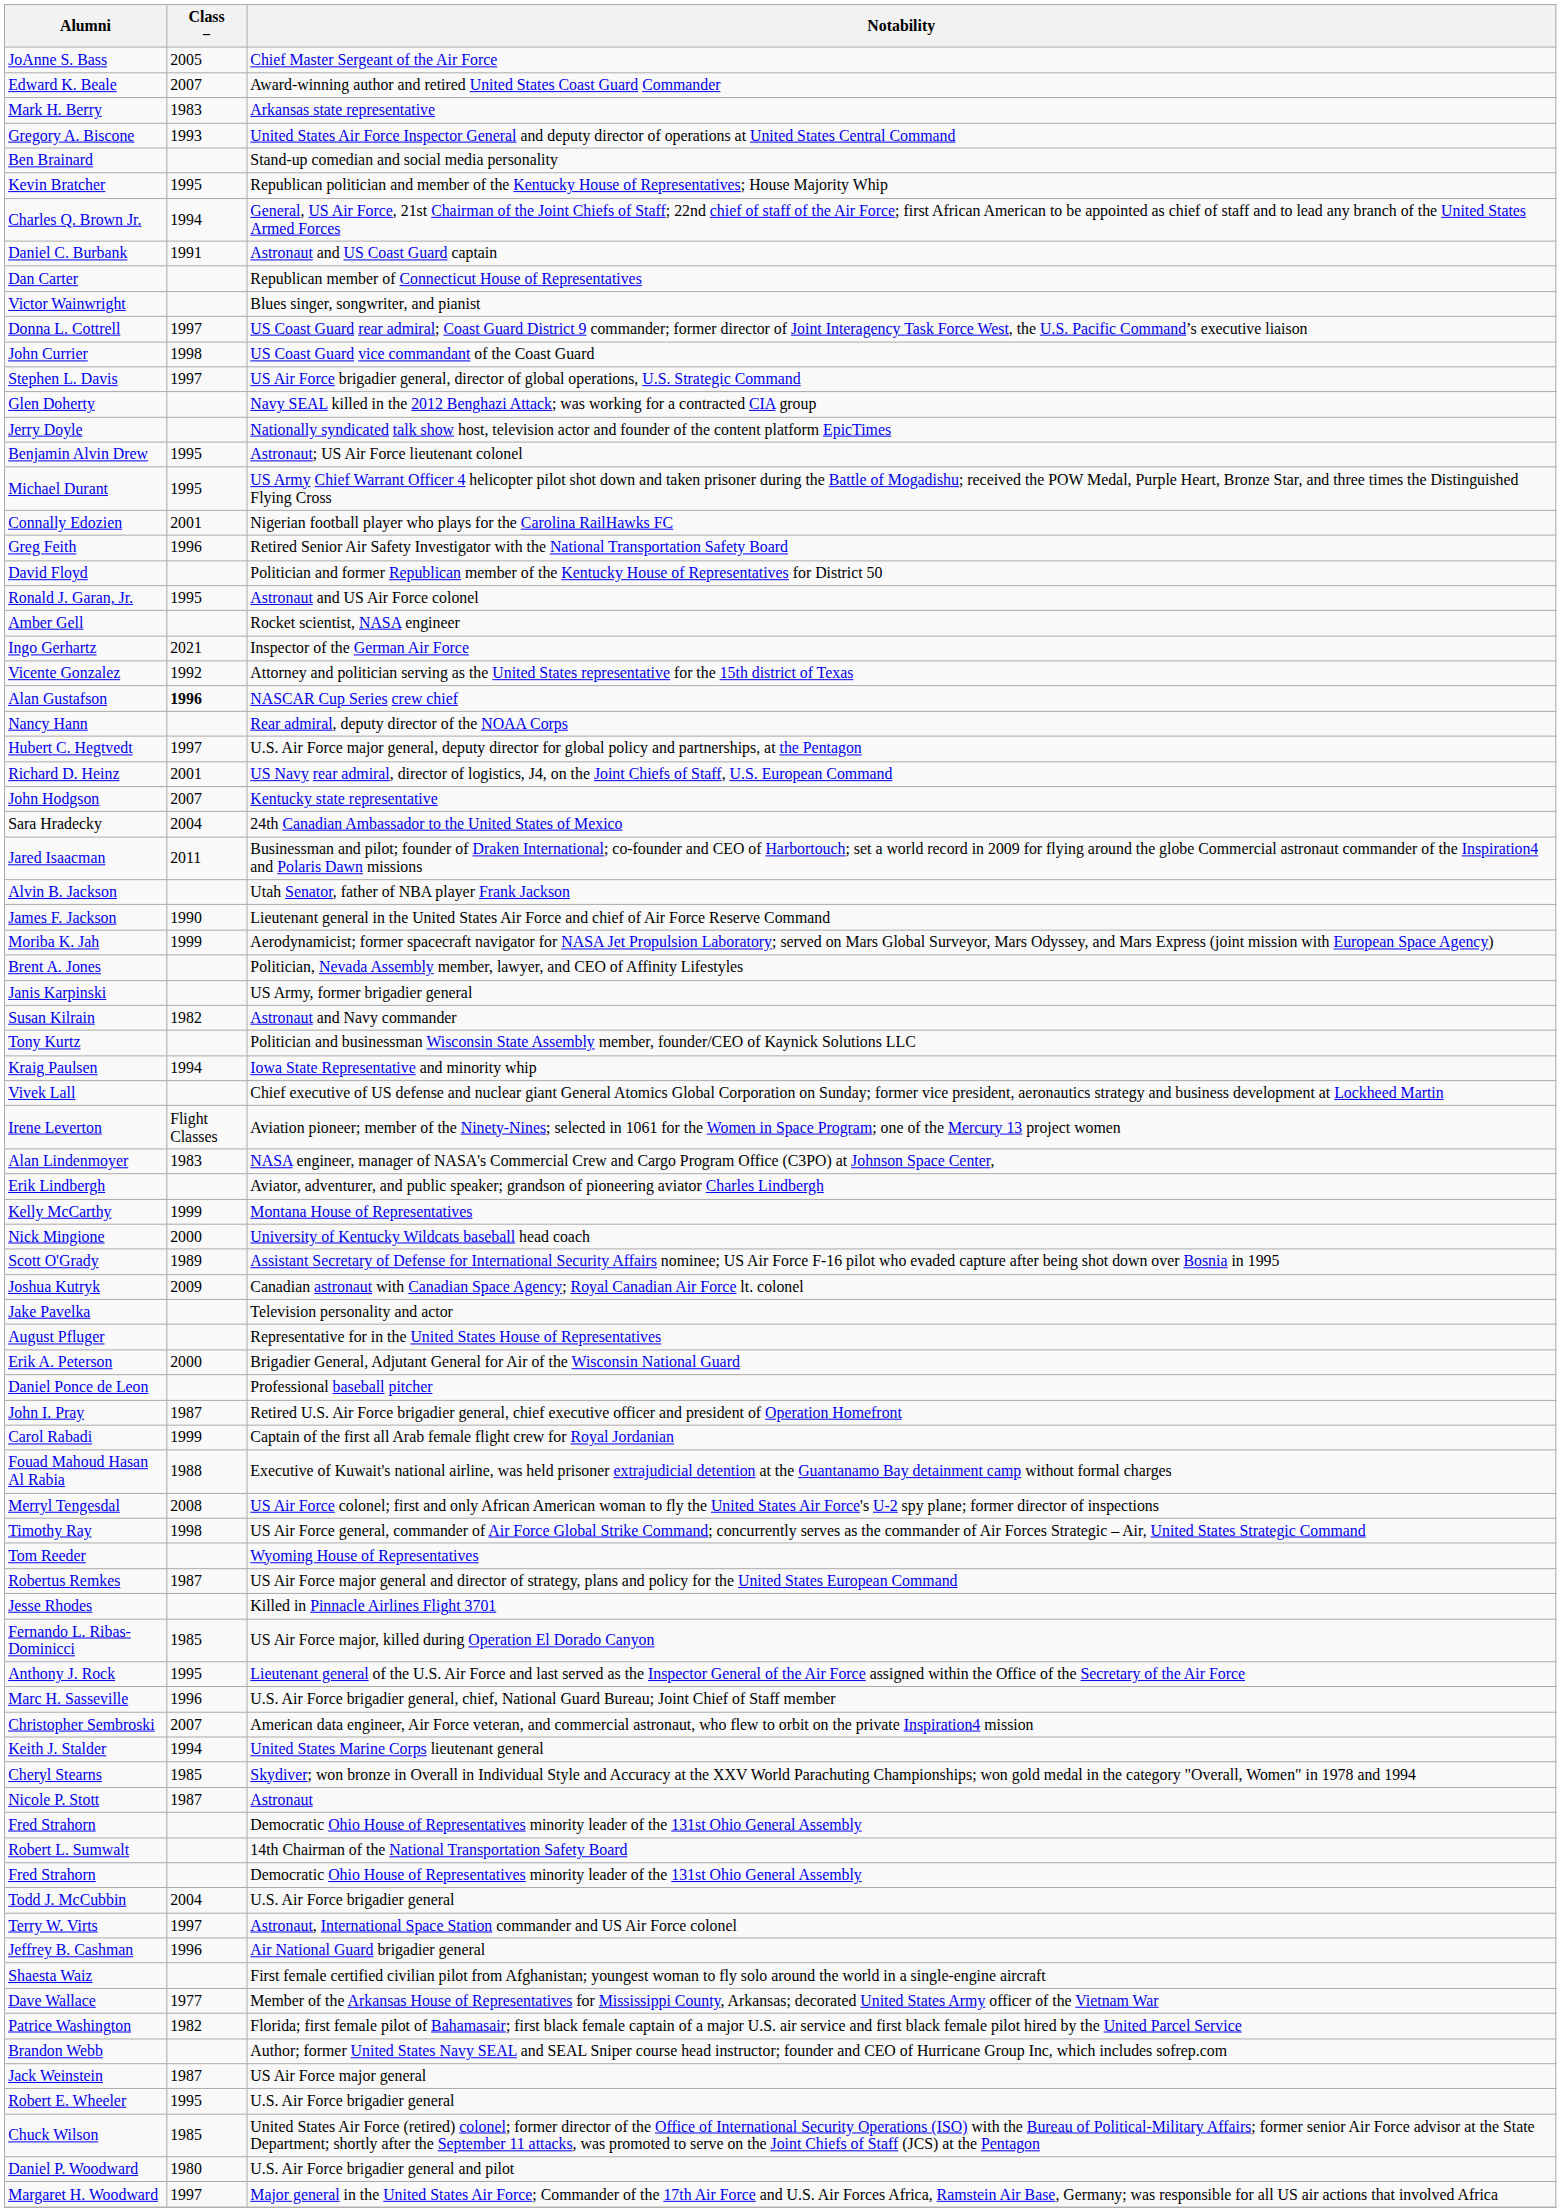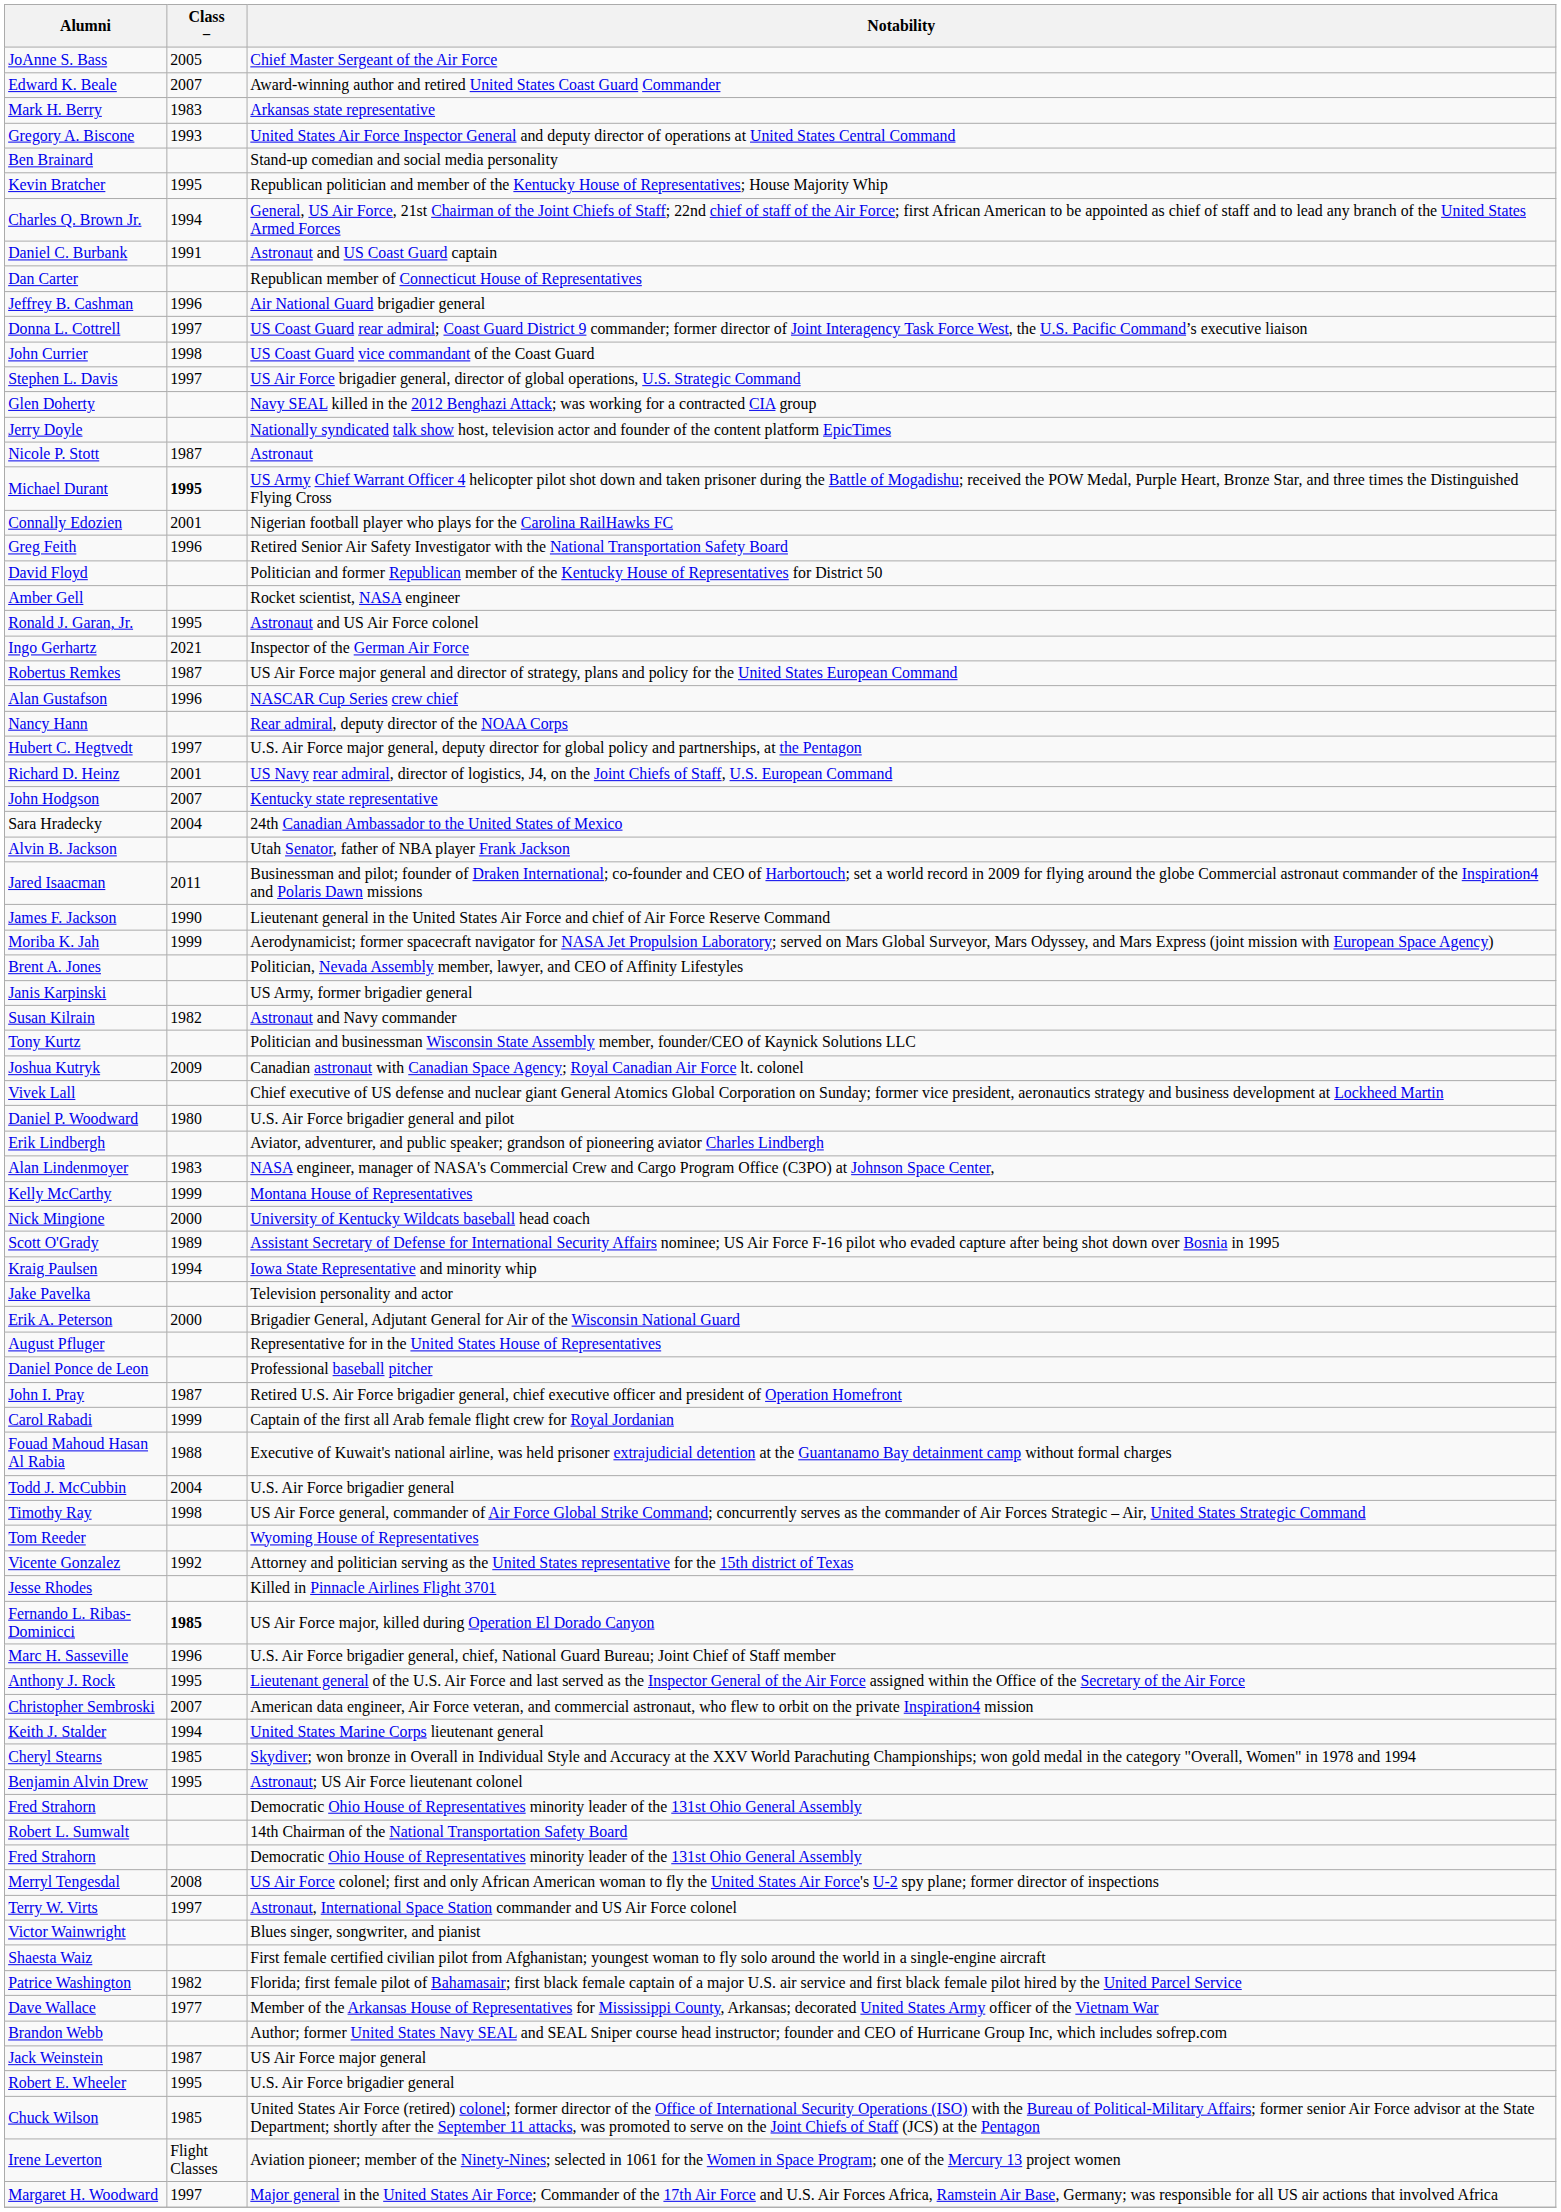rows swapped: Jeffrey B. Cashman <-> Victor Wainwright
rows swapped: Benjamin Alvin Drew <-> Nicole P. Stott
Michael Durant | Class −: normal -> bold
rows swapped: Ronald J. Garan, Jr. <-> Amber Gell
rows swapped: Vicente Gonzalez <-> Robertus Remkes
Alan Gustafson | Class −: bold -> normal
rows swapped: Jared Isaacman <-> Alvin B. Jackson
rows swapped: Joshua Kutryk <-> Kraig Paulsen
rows swapped: Irene Leverton <-> Daniel P. Woodward
rows swapped: Erik Lindbergh <-> Alan Lindenmoyer
rows swapped: Erik A. Peterson <-> August Pfluger
rows swapped: Todd J. McCubbin <-> Merryl Tengesdal
Fernando L. Ribas-Dominicci | Class −: normal -> bold
rows swapped: Anthony J. Rock <-> Marc H. Sasseville
rows swapped: Dave Wallace <-> Patrice Washington
